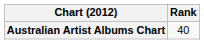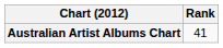Australian Artist Albums Chart | Rank: 40 -> 41
